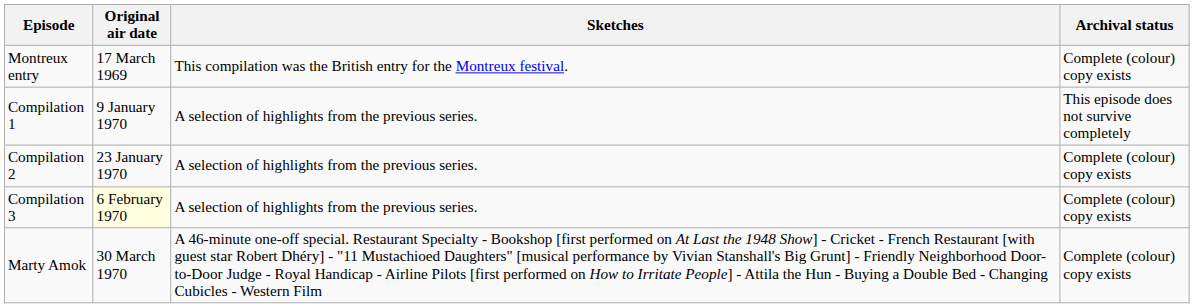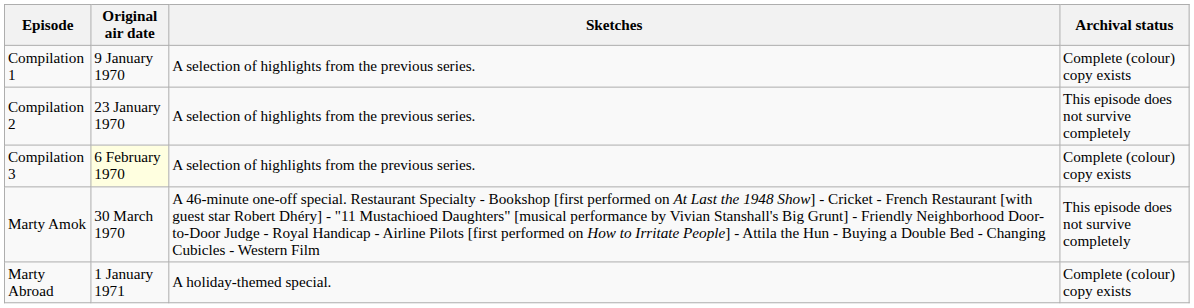- row: Montreux entry | 17 March 1969 | This compilation was the British entry for the Montreux festival. | Complete (colour) copy exists
Compilation 1 | Archival status: This episode does not survive completely -> Complete (colour) copy exists
Compilation 2 | Archival status: Complete (colour) copy exists -> This episode does not survive completely
Marty Amok | Archival status: Complete (colour) copy exists -> This episode does not survive completely
+ row: Marty Abroad | 1 January 1971 | A holiday-themed special. | Complete (colour) copy exists
